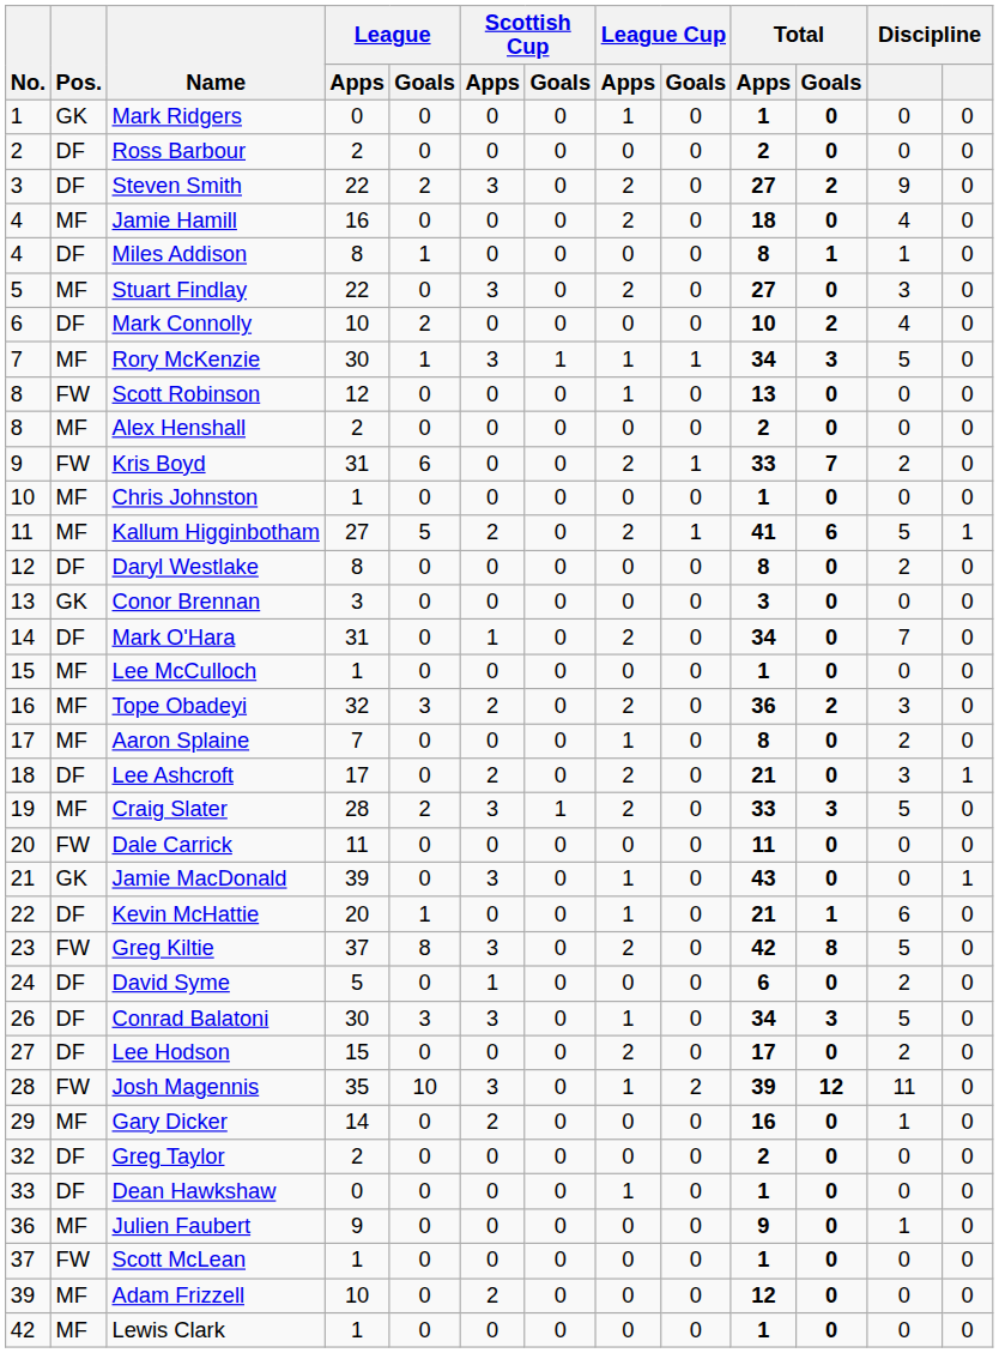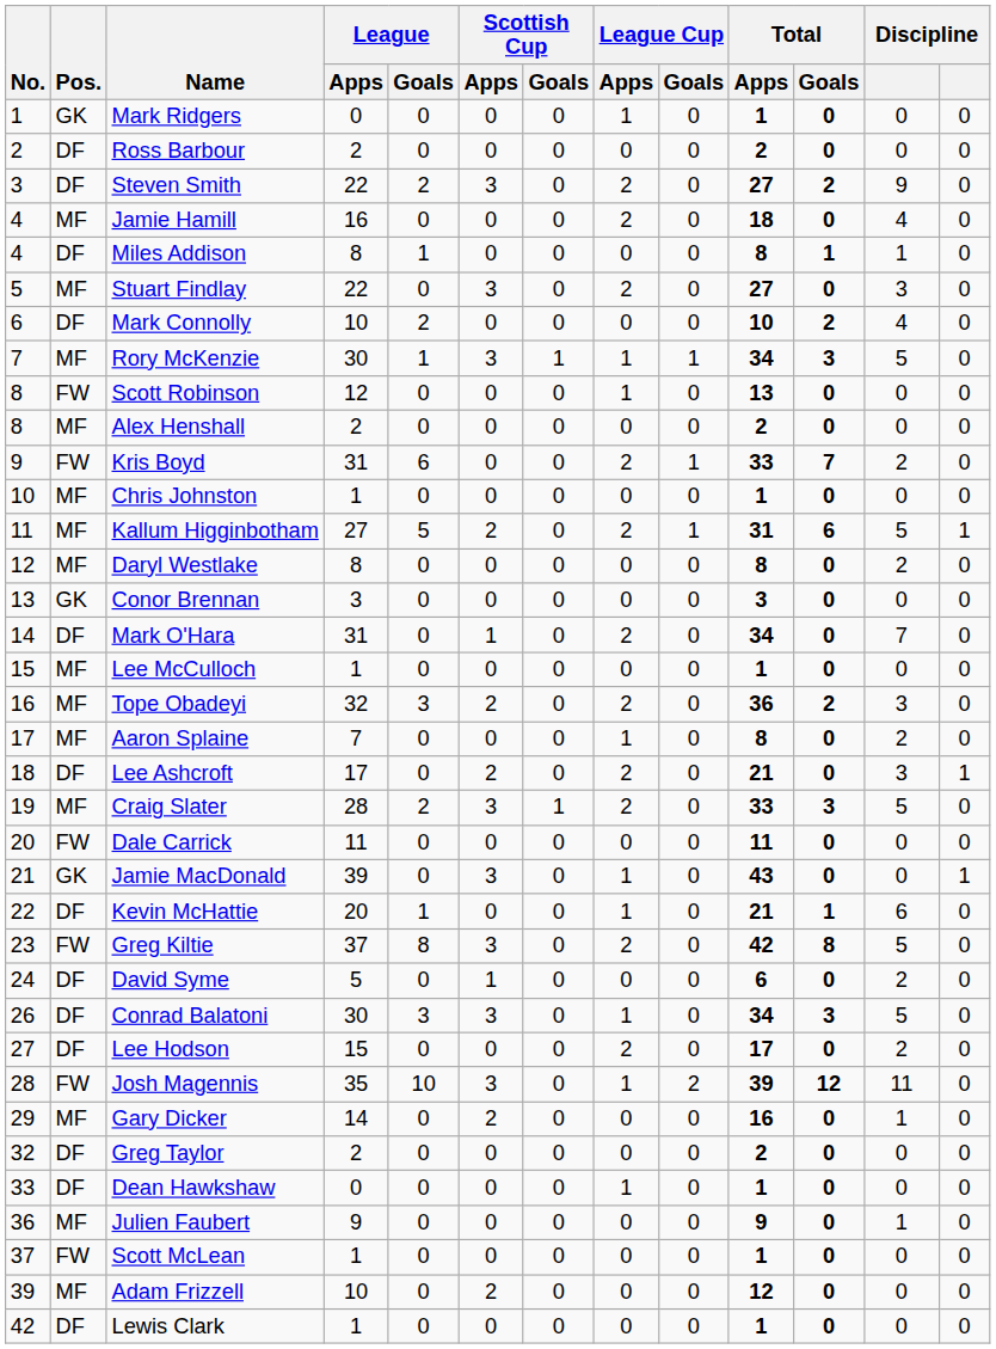Kallum Higginbotham | Total / Apps: 41 -> 31
Daryl Westlake | Pos.: DF -> MF
Lewis Clark | Pos.: MF -> DF
